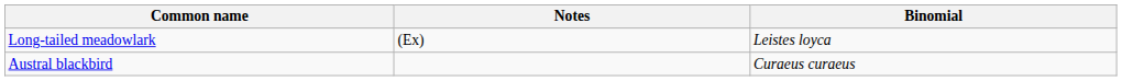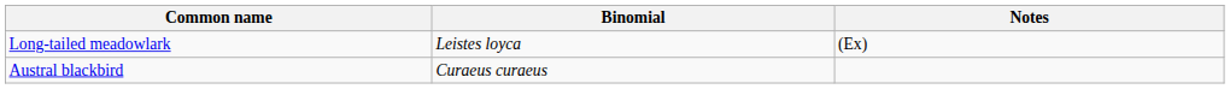columns swapped: Binomial <-> Notes
